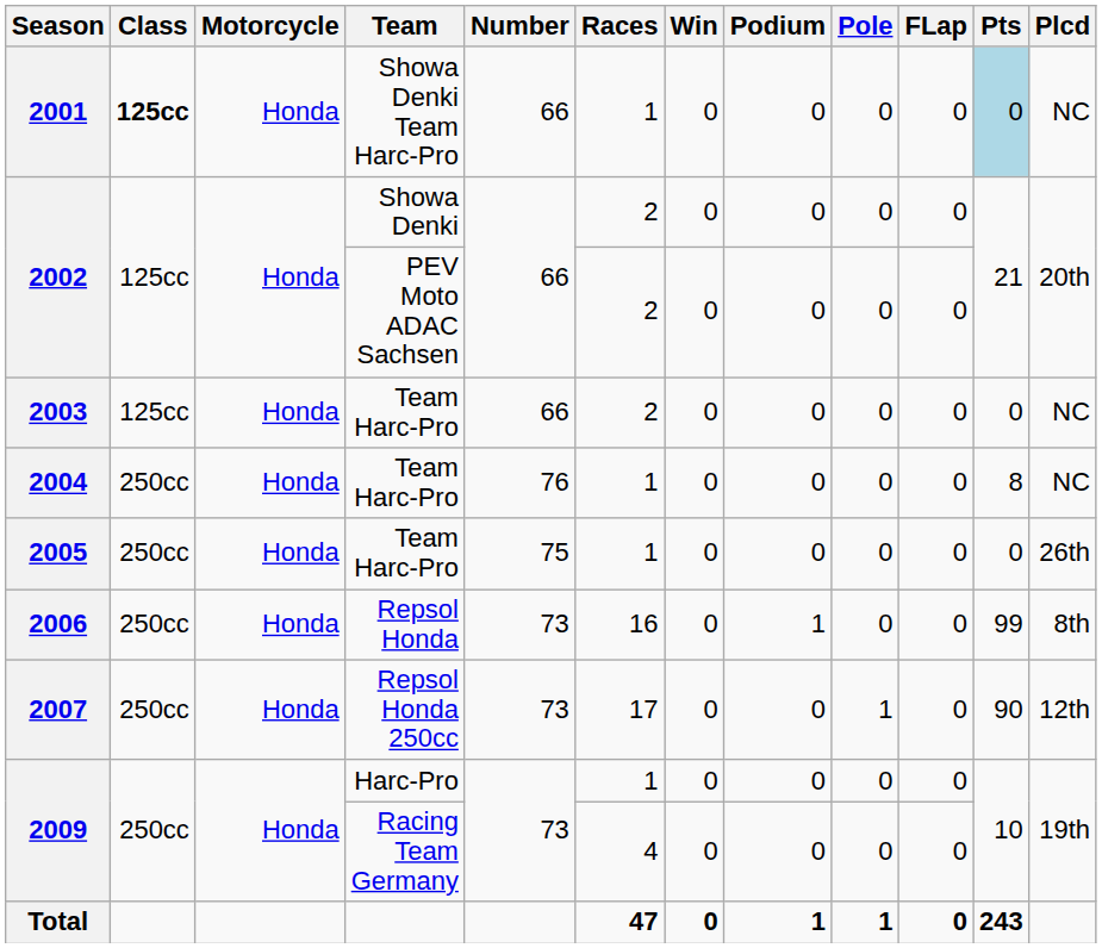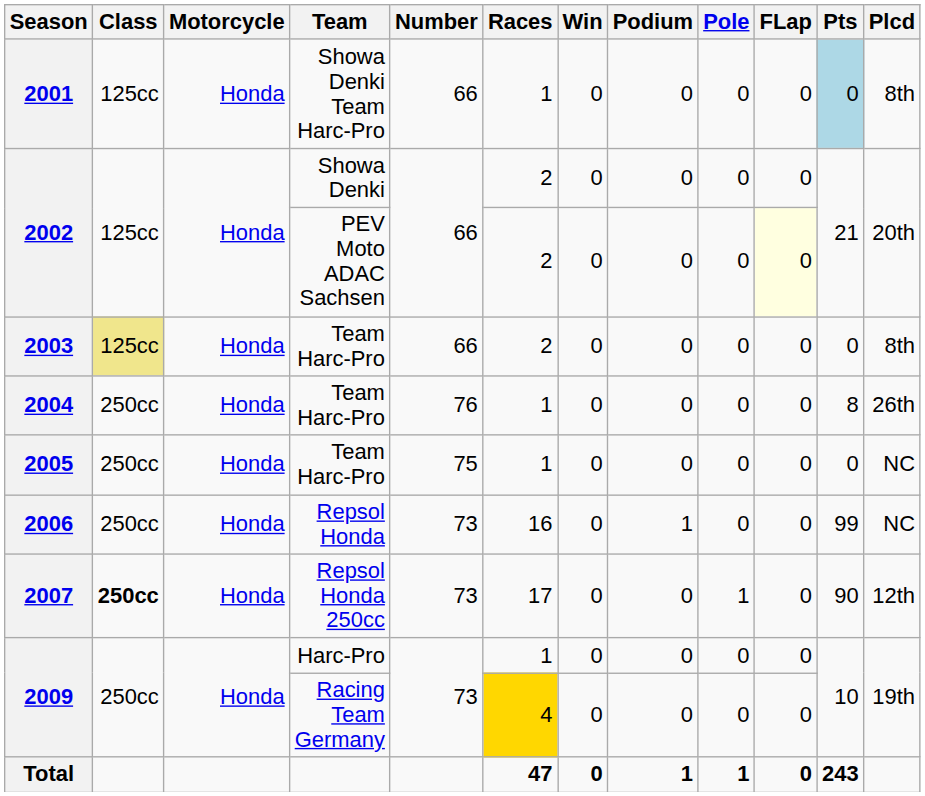2001 | Class: bold -> normal
2001 | Plcd: NC -> 8th
2002 / PEV Moto ADAC Sachsen | FLap: no background -> lightyellow background
2003 | Class: no background -> khaki background
2003 | Plcd: NC -> 8th
2004 | Plcd: NC -> 26th
2005 | Plcd: 26th -> NC
2006 | Plcd: 8th -> NC
2007 | Class: normal -> bold
2009 / Racing Team Germany | Races: no background -> gold background
